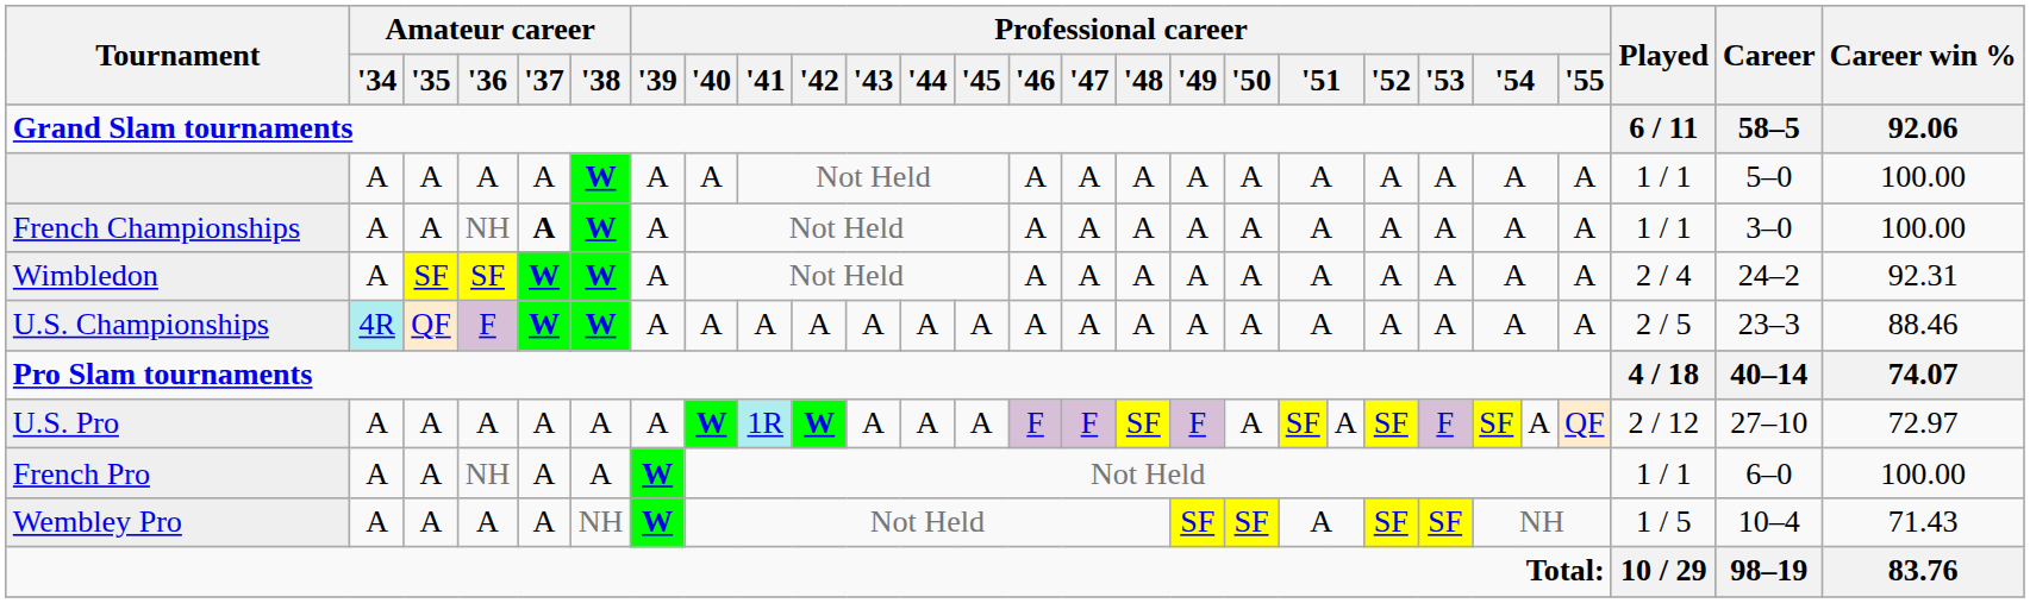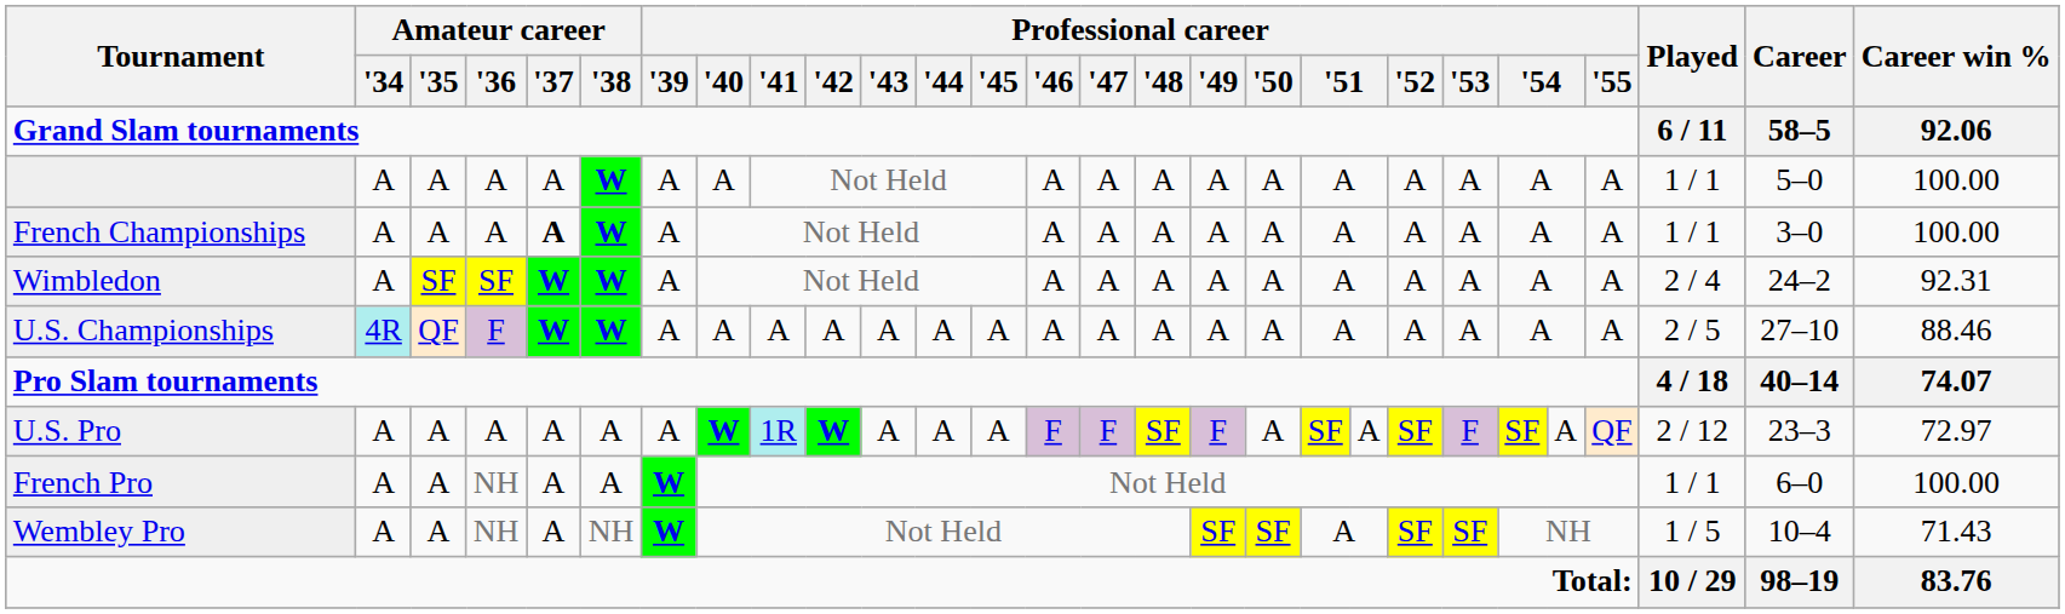French Championships | Amateur career / '36: NH -> A
U.S. Championships | Career: 23–3 -> 27–10
U.S. Pro | Career: 27–10 -> 23–3
Wembley Pro | Amateur career / '36: A -> NH
